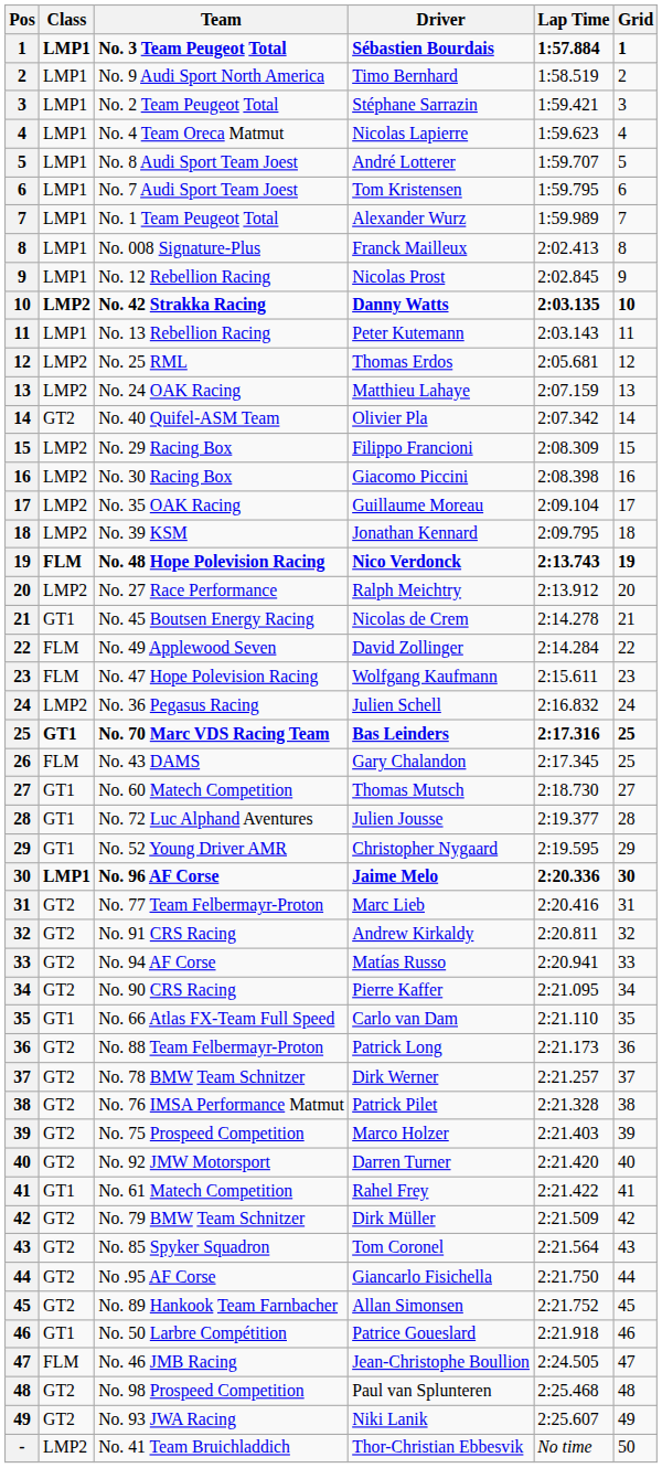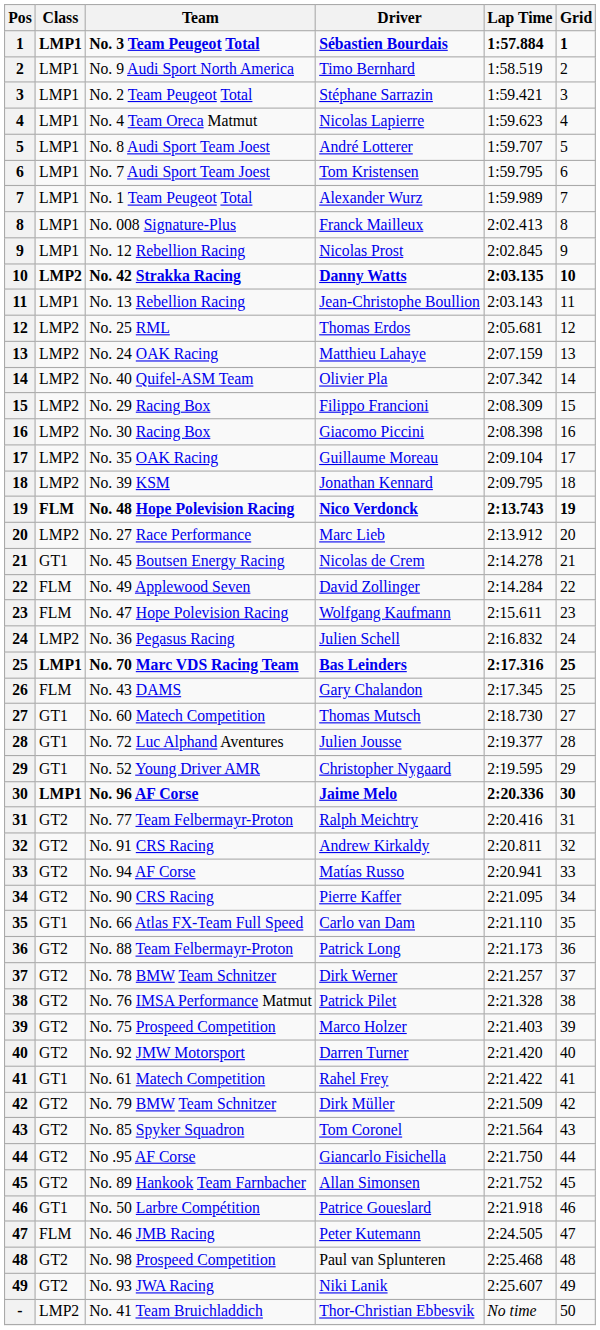No. 13 Rebellion Racing | Driver: Peter Kutemann -> Jean-Christophe Boullion
No. 40 Quifel-ASM Team | Class: GT2 -> LMP2
No. 27 Race Performance | Driver: Ralph Meichtry -> Marc Lieb
No. 70 Marc VDS Racing Team | Class: GT1 -> LMP1
No. 77 Team Felbermayr-Proton | Driver: Marc Lieb -> Ralph Meichtry
No. 46 JMB Racing | Driver: Jean-Christophe Boullion -> Peter Kutemann
